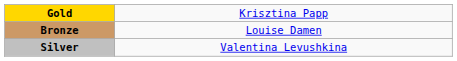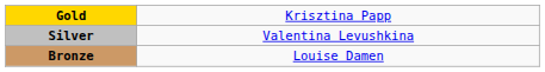rows swapped: Silver <-> Bronze
